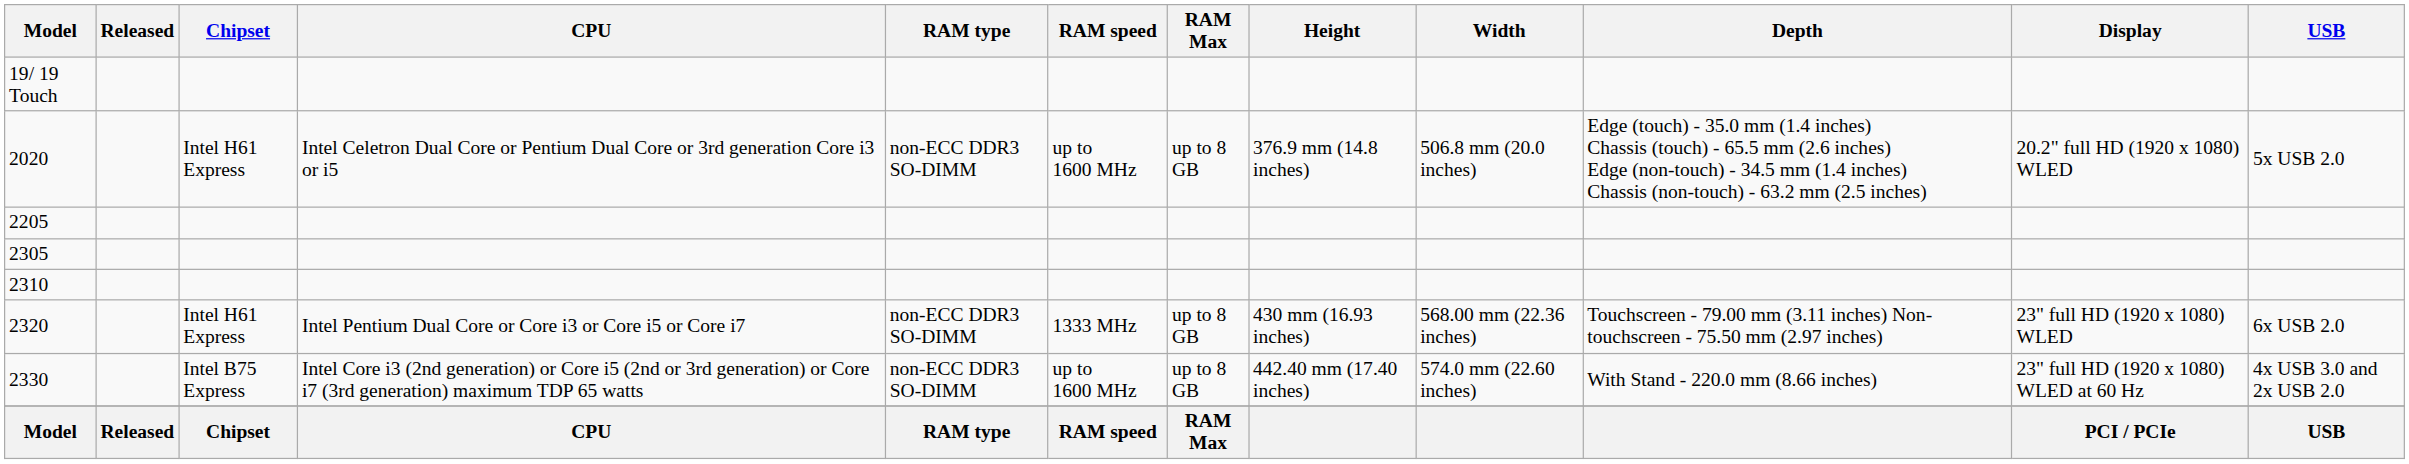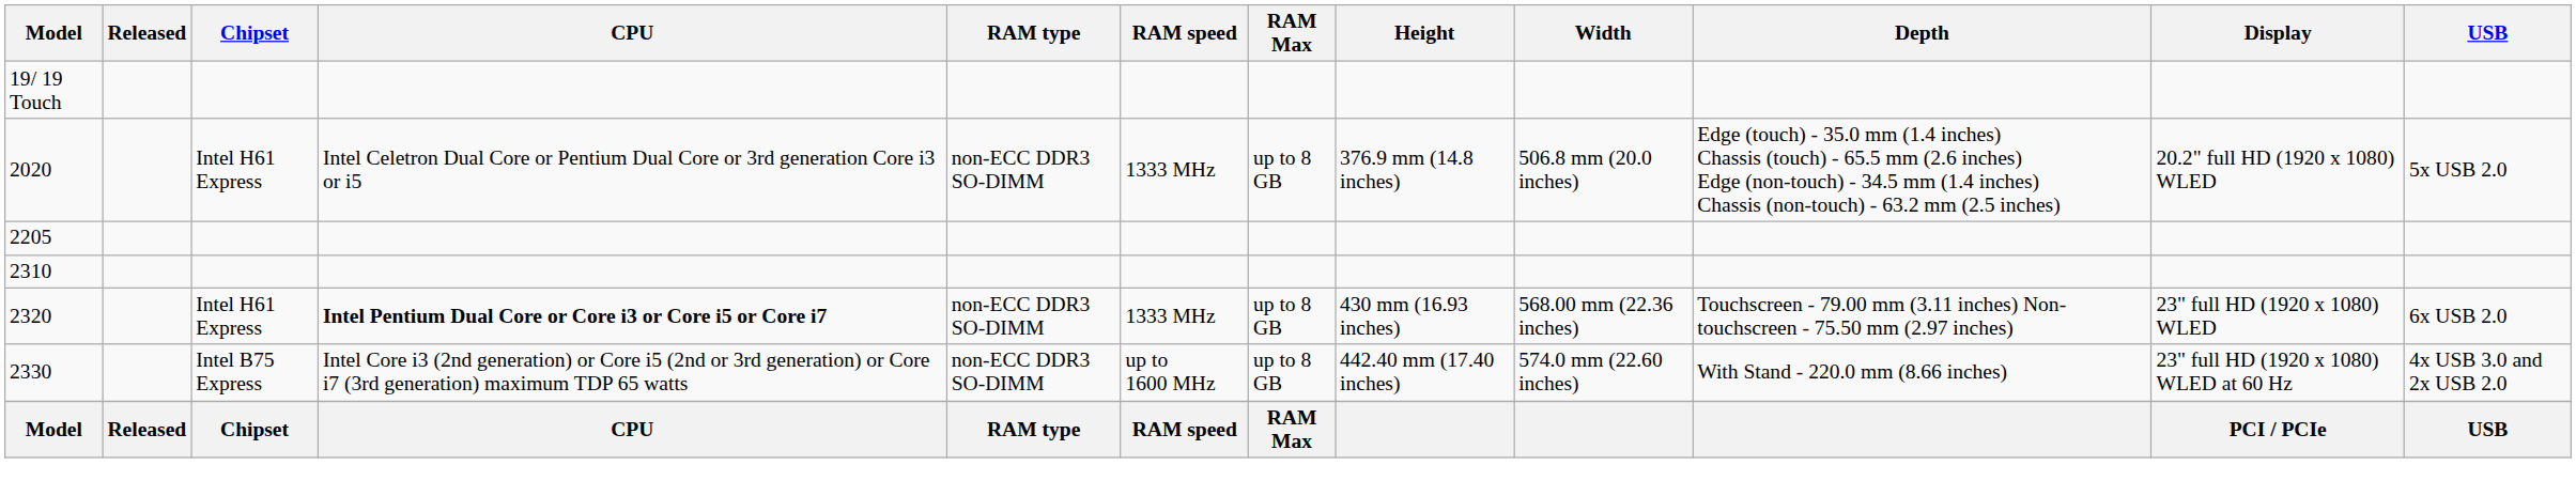2020 | RAM speed: up to 1600 MHz -> 1333 MHz
- row: 2305
2320 | CPU: normal -> bold
